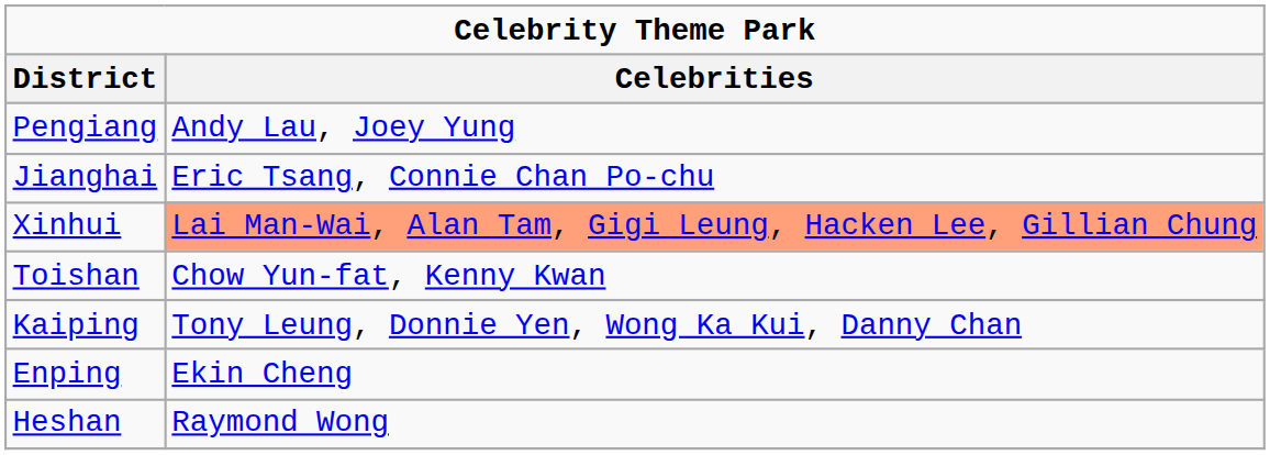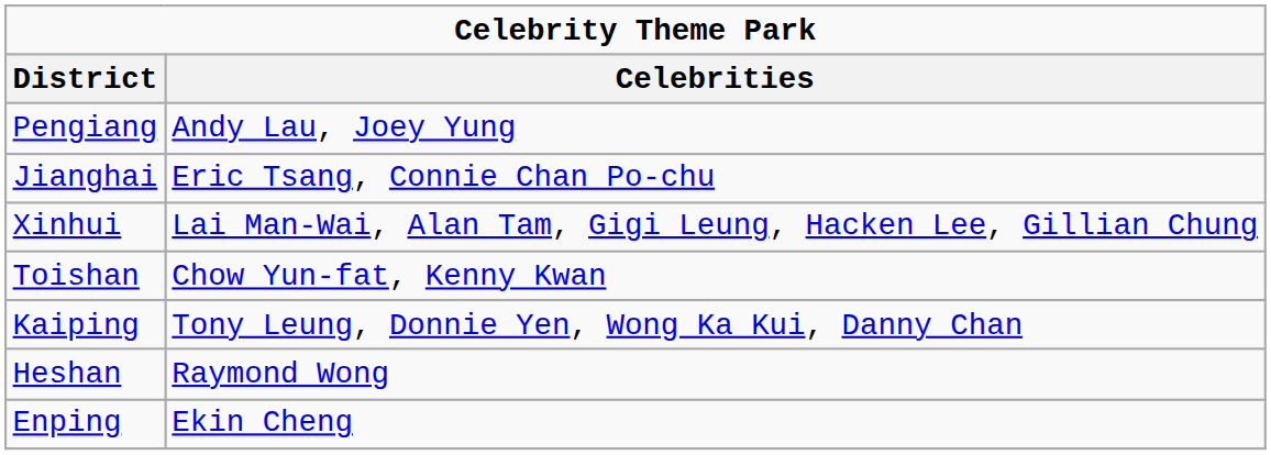Xinhui | Celebrities: lightsalmon background -> no background
rows swapped: Heshan <-> Enping
